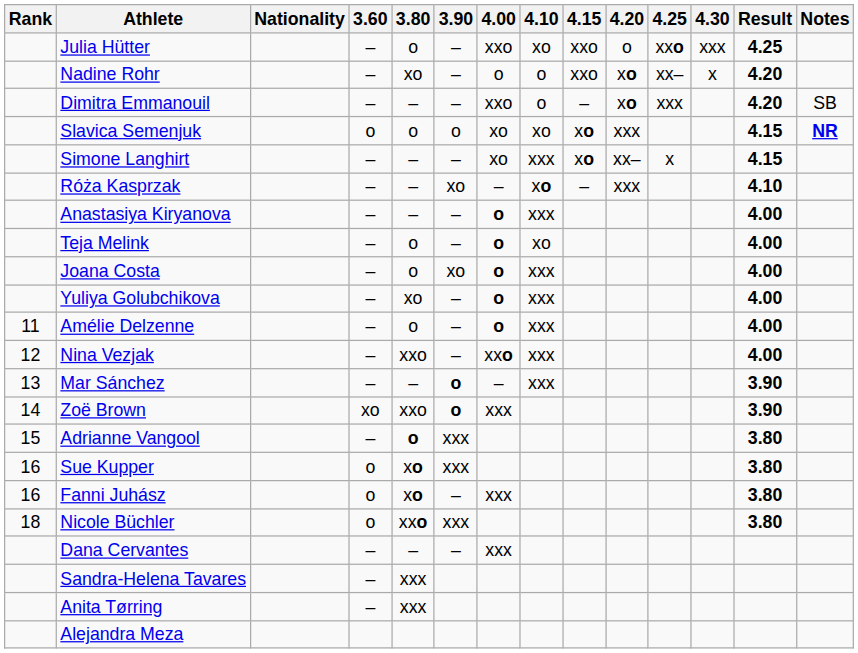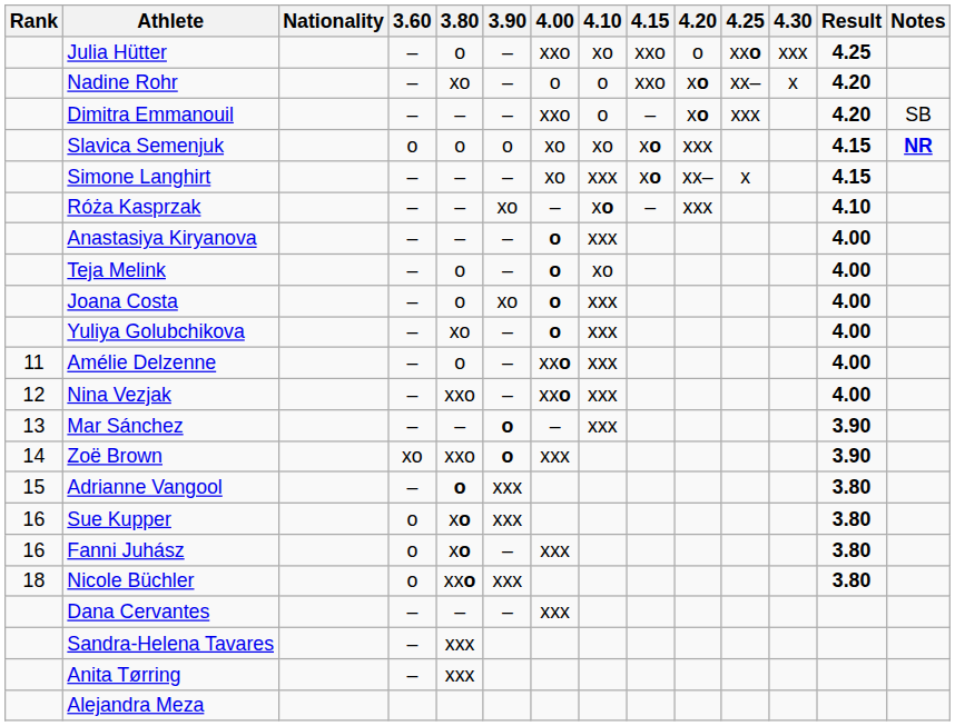Amélie Delzenne | 4.00: o -> xxo
